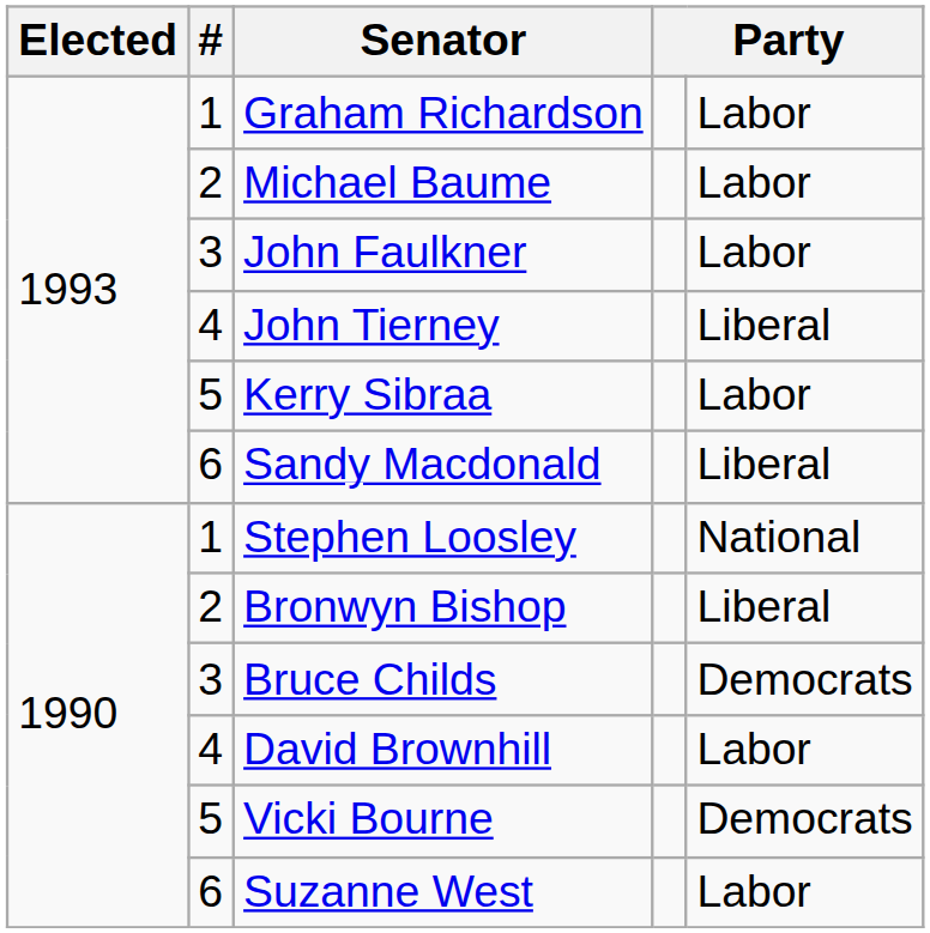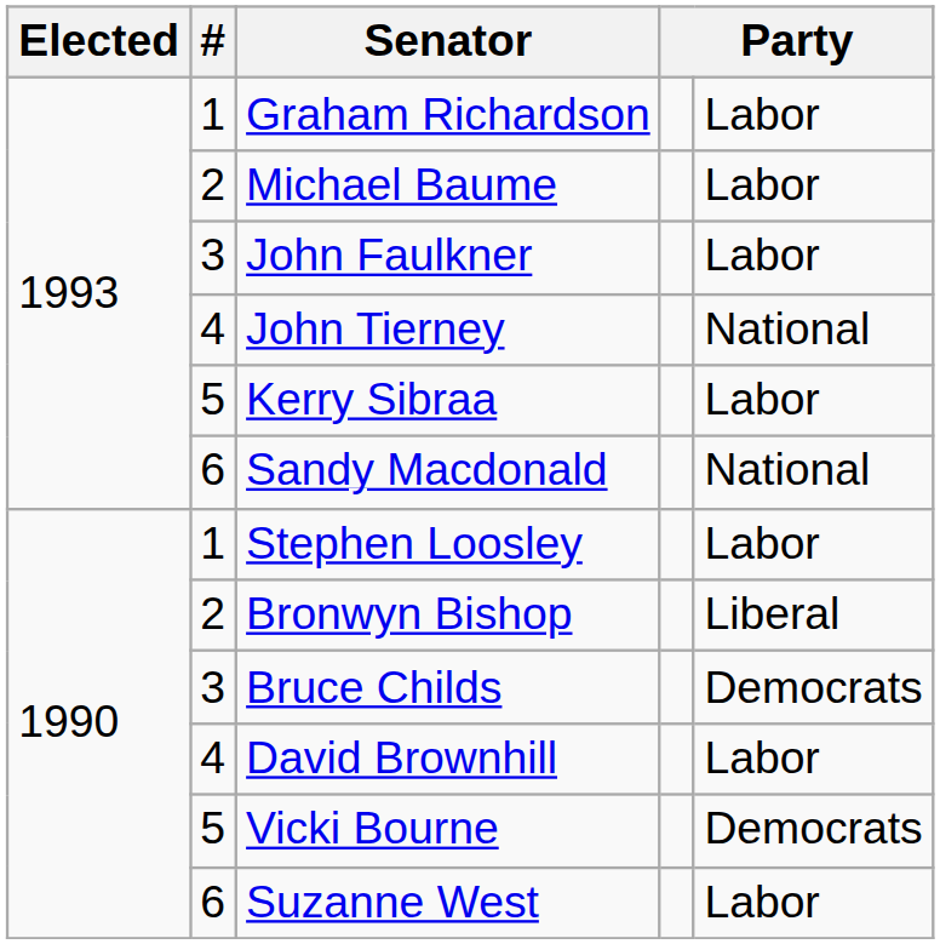John Tierney | column 5: Liberal -> National
Sandy Macdonald | column 5: Liberal -> National
Stephen Loosley | column 5: National -> Labor
